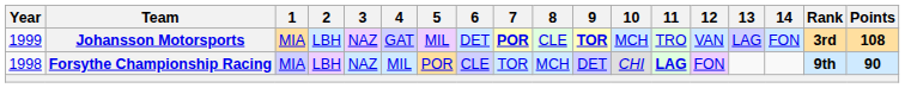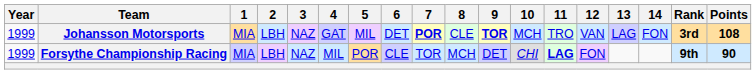Forsythe Championship Racing | Year: 1998 -> 1999
